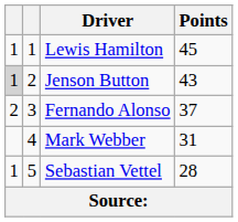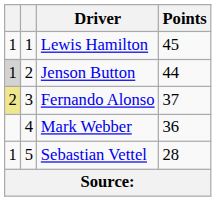Jenson Button | Points: 43 -> 44
Fernando Alonso | column 1: no background -> khaki background
Mark Webber | Points: 31 -> 36
